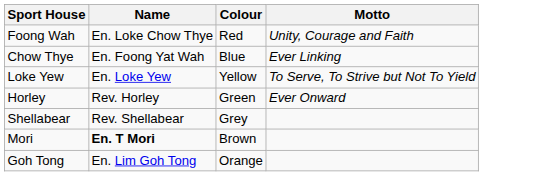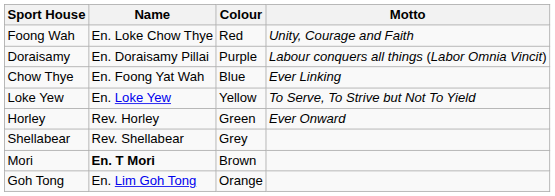+ row: Doraisamy | En. Doraisamy Pillai | Purple | Labour conquers all things (Labor Omnia Vincit)
